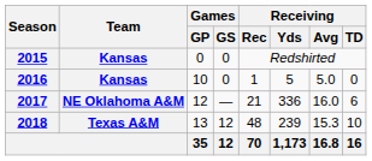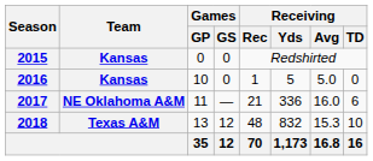2017 | Games / GP: 12 -> 11
2018 | Receiving / Yds: 239 -> 832
